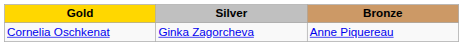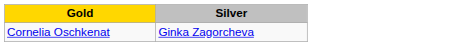- column: Bronze | Anne Piquereau
